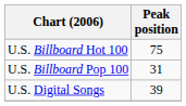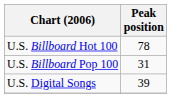U.S. Billboard Hot 100 | Peak position: 75 -> 78
